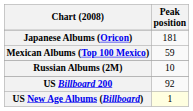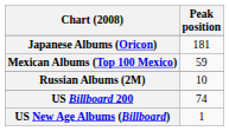US Billboard 200 | Peak position: 92 -> 74
US New Age Albums (Billboard) | Peak position: lightyellow background -> no background
